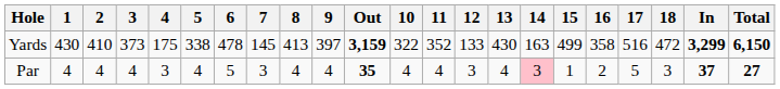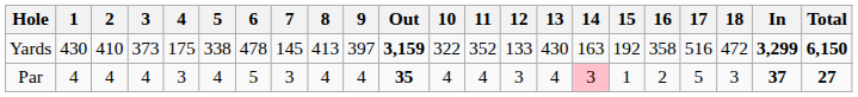Yards | 15: 499 -> 192
